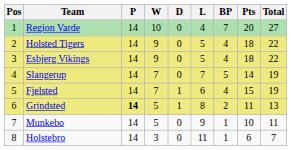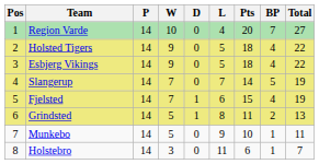columns swapped: Pts <-> BP
Grindsted | P: bold -> normal
